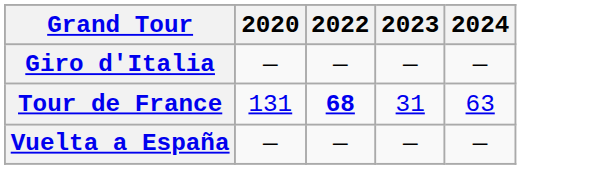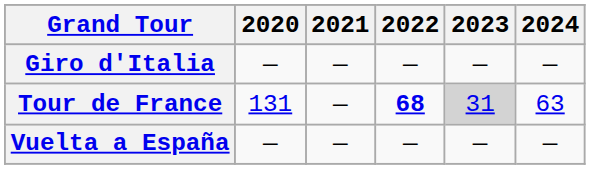+ column: 2021 | — | — | —
Tour de France | 2023: no background -> lightgrey background
